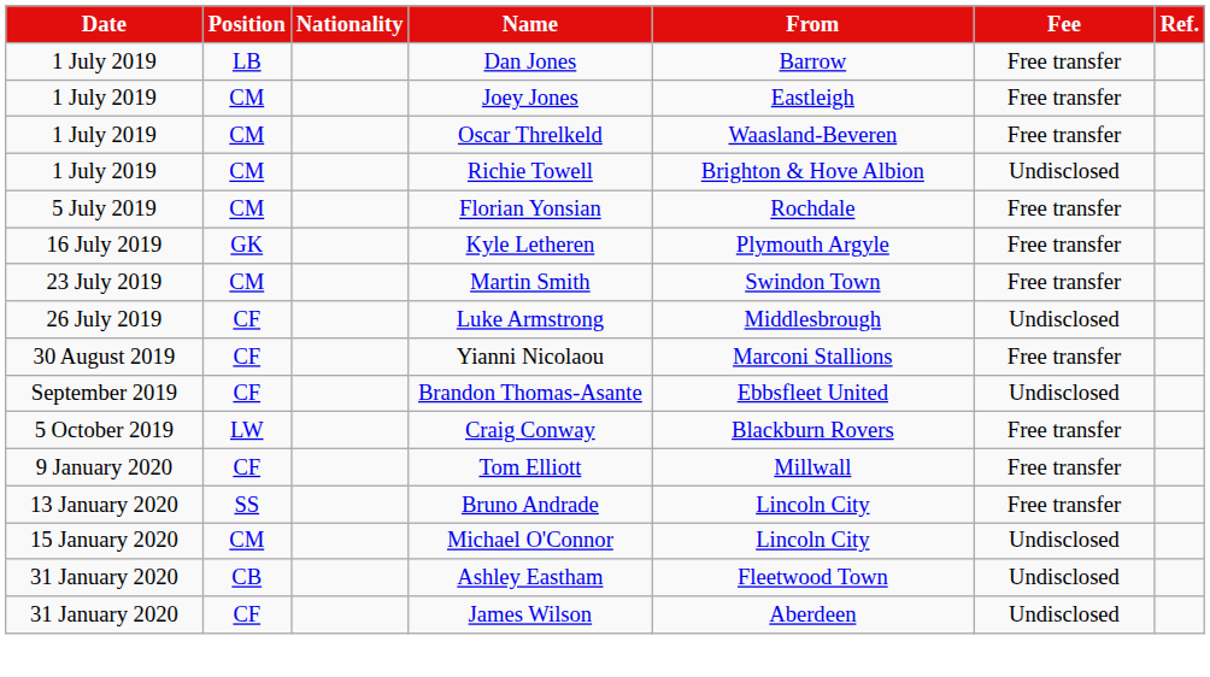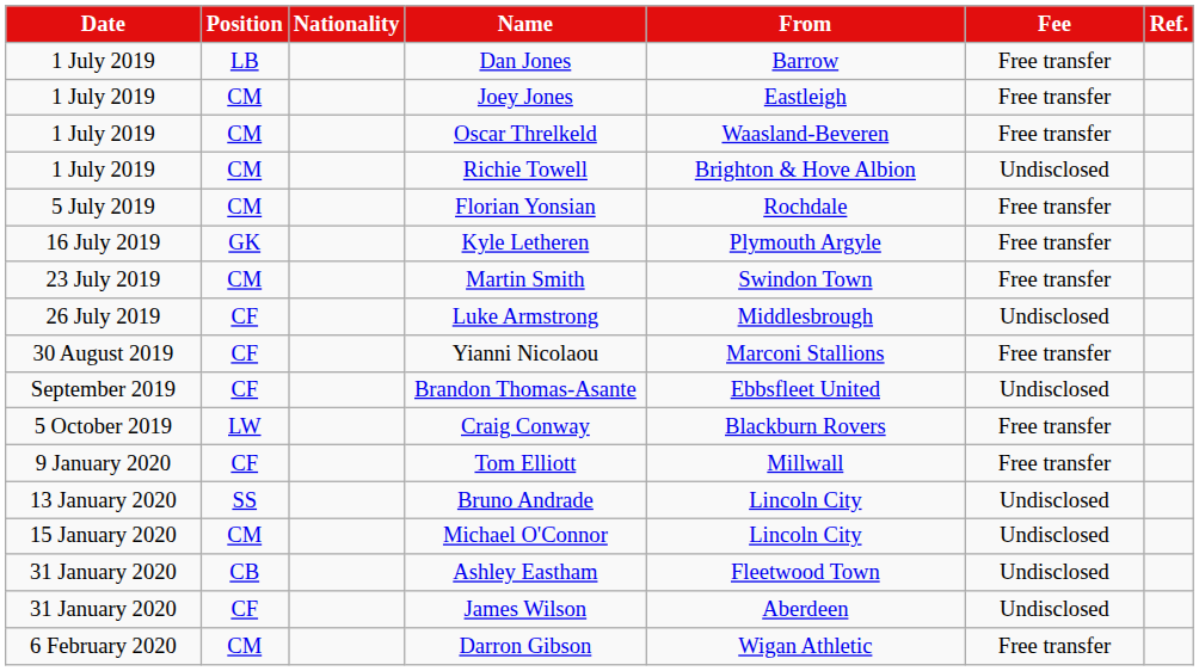Bruno Andrade | Fee: Free transfer -> Undisclosed
+ row: 6 February 2020 | CM | Darron Gibson | Wigan Athletic | Free transfer
